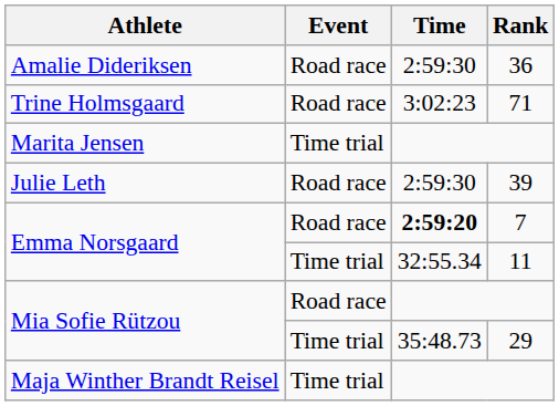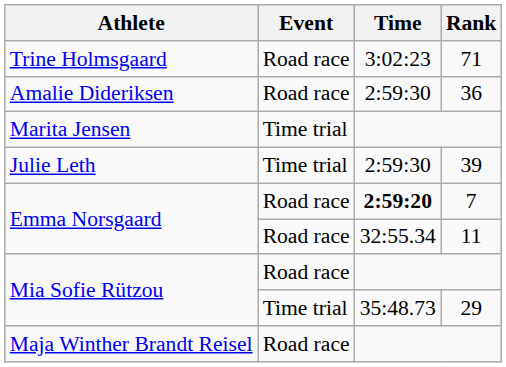rows swapped: Amalie Dideriksen <-> Trine Holmsgaard
Julie Leth | Event: Road race -> Time trial
Emma Norsgaard / 11 | Event: Time trial -> Road race
Maja Winther Brandt Reisel | Event: Time trial -> Road race
